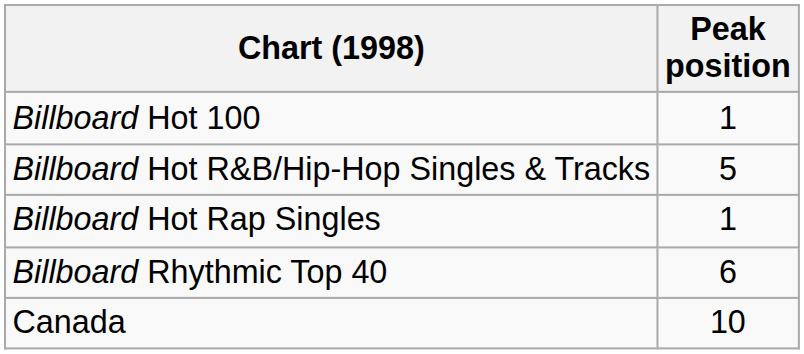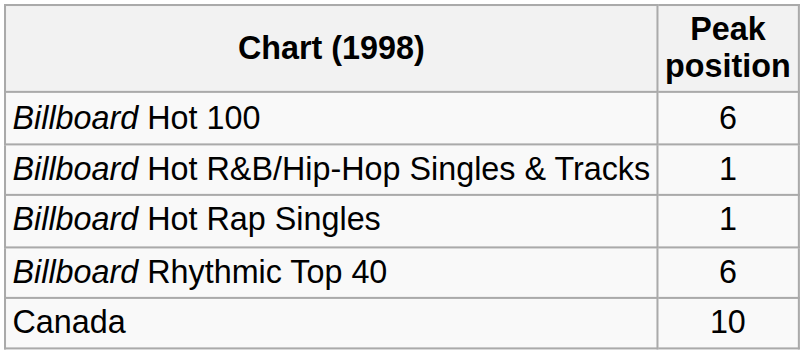Billboard Hot 100 | Peak position: 1 -> 6
Billboard Hot R&B/Hip-Hop Singles & Tracks | Peak position: 5 -> 1
